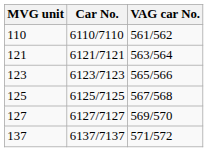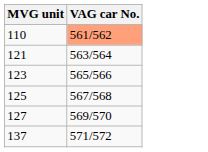- column: Car No. | 6110/7110 | 6121/7121 | 6123/7123 | 6125/7125 | 6127/7127 | 6137/7137
110 | VAG car No.: no background -> lightsalmon background
